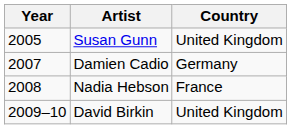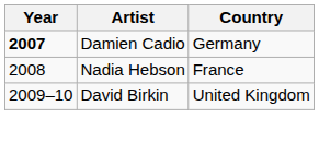- row: 2005 | Susan Gunn | United Kingdom
Damien Cadio | Year: normal -> bold
